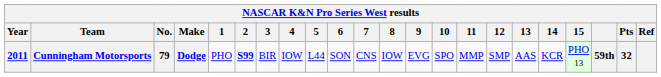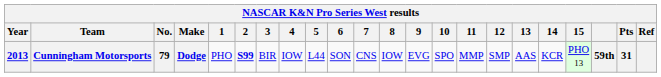Cunningham Motorsports | Year: 2011 -> 2013
Cunningham Motorsports | Pts: 32 -> 31
